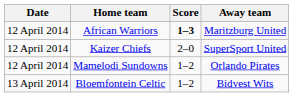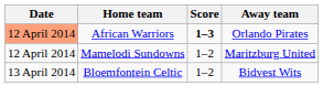African Warriors | Date: no background -> lightsalmon background
African Warriors | Away team: Maritzburg United -> Orlando Pirates
- row: 12 April 2014 | Kaizer Chiefs | 2–0 | SuperSport United
Mamelodi Sundowns | Away team: Orlando Pirates -> Maritzburg United
